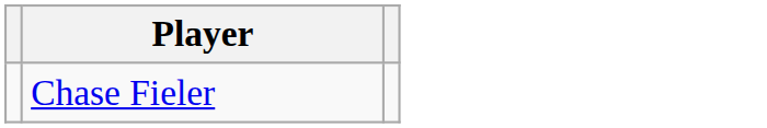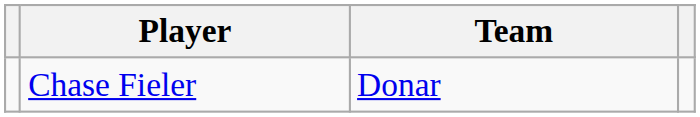+ column: Team | Donar
